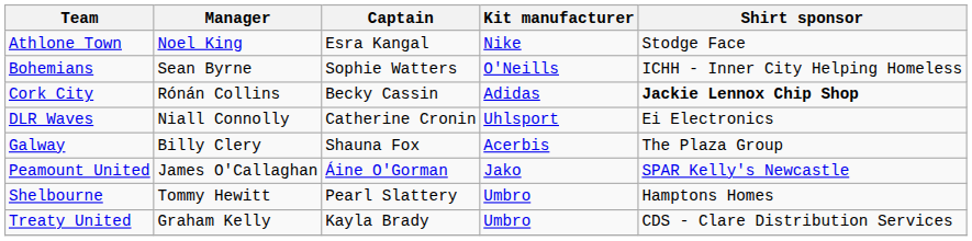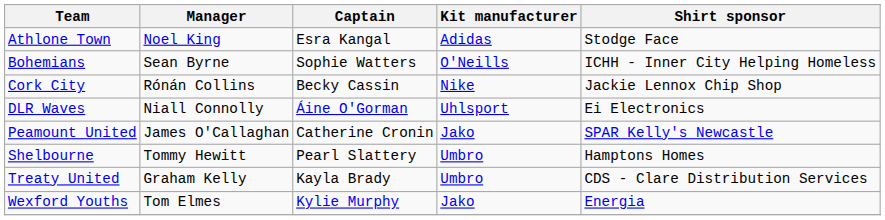Athlone Town | Kit manufacturer: Nike -> Adidas
Cork City | Kit manufacturer: Adidas -> Nike
Cork City | Shirt sponsor: bold -> normal
DLR Waves | Captain: Catherine Cronin -> Áine O'Gorman
- row: Galway | Billy Clery | Shauna Fox | Acerbis | The Plaza Group
Peamount United | Captain: Áine O'Gorman -> Catherine Cronin
+ row: Wexford Youths | Tom Elmes | Kylie Murphy | Jako | Energia
